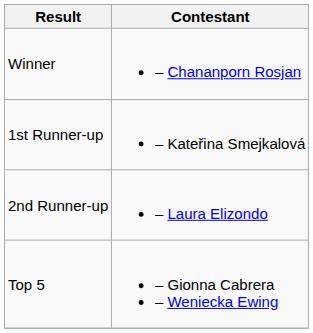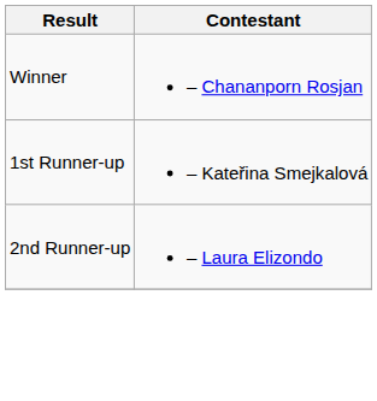- row: Top 5 | – Gionna Cabrera – Weniecka Ewing
